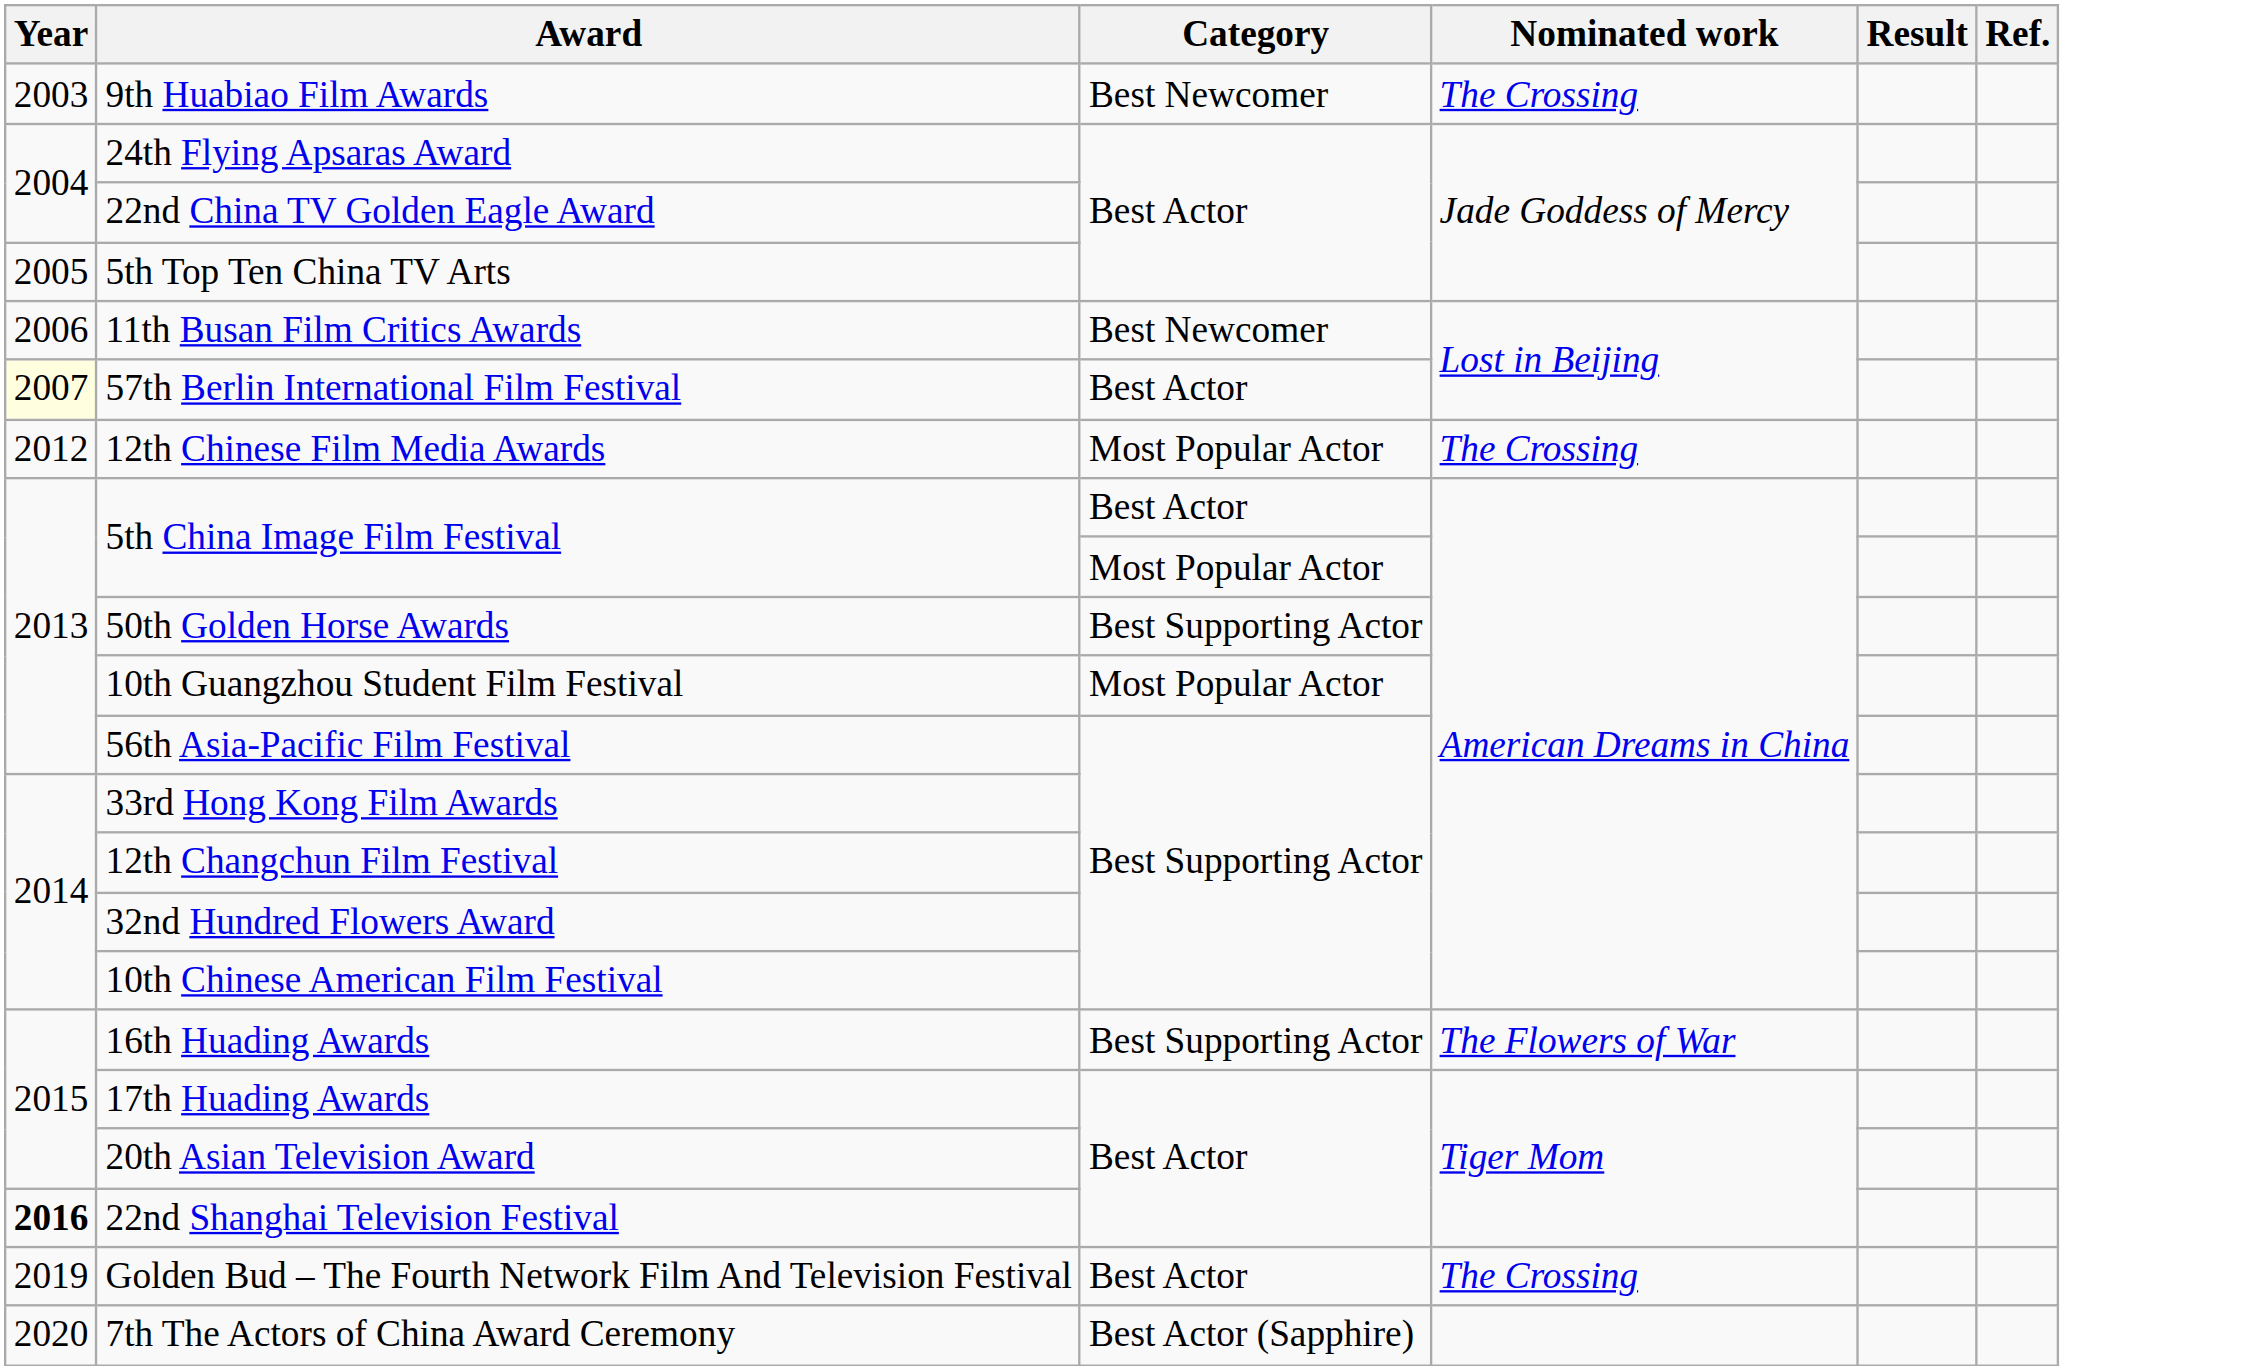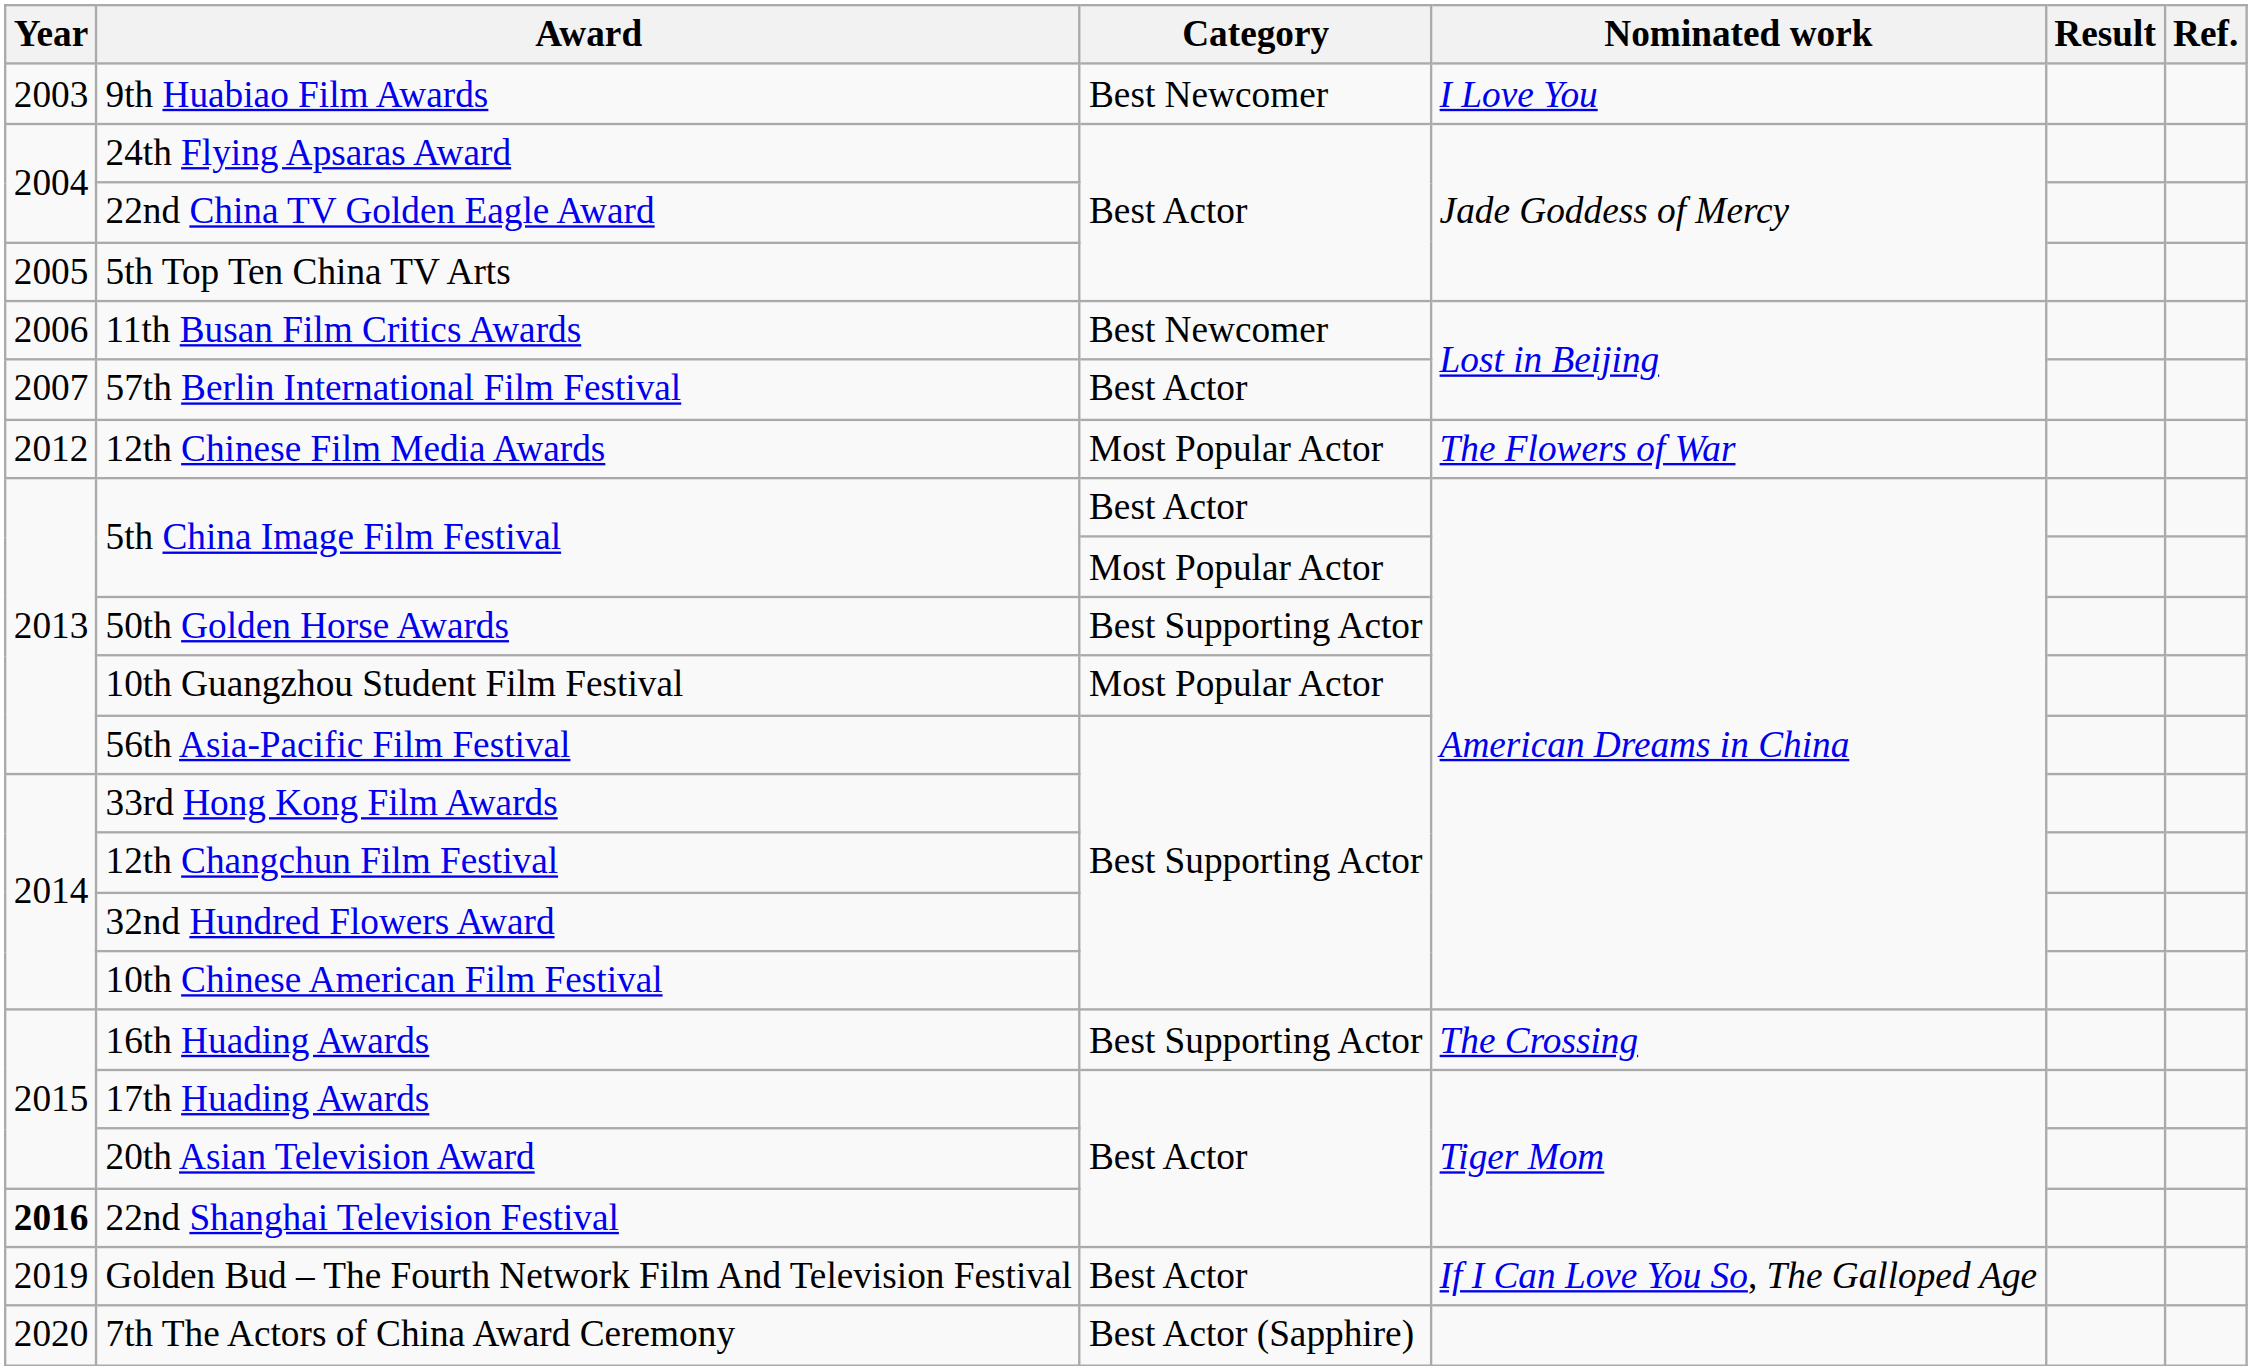9th Huabiao Film Awards | Nominated work: The Crossing -> I Love You
57th Berlin International Film Festival | Year: lightyellow background -> no background
12th Chinese Film Media Awards | Nominated work: The Crossing -> The Flowers of War
16th Huading Awards | Nominated work: The Flowers of War -> The Crossing
Golden Bud – The Fourth Network Film And Television Festival | Nominated work: The Crossing -> If I Can Love You So, The Galloped Age
